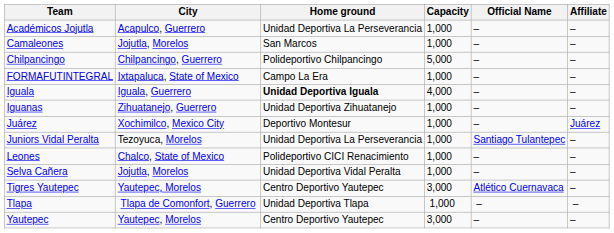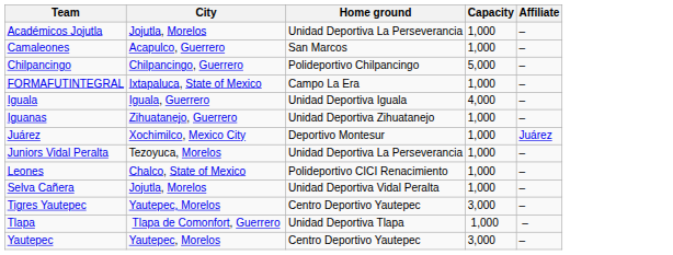- column: Official Name | – | – | – | – | – | – | – | Santiago Tulantepec | – | – | Atlético Cuernavaca | – | –
Académicos Jojutla | City: Acapulco, Guerrero -> Jojutla, Morelos
Camaleones | City: Jojutla, Morelos -> Acapulco, Guerrero
Iguala | Home ground: bold -> normal
